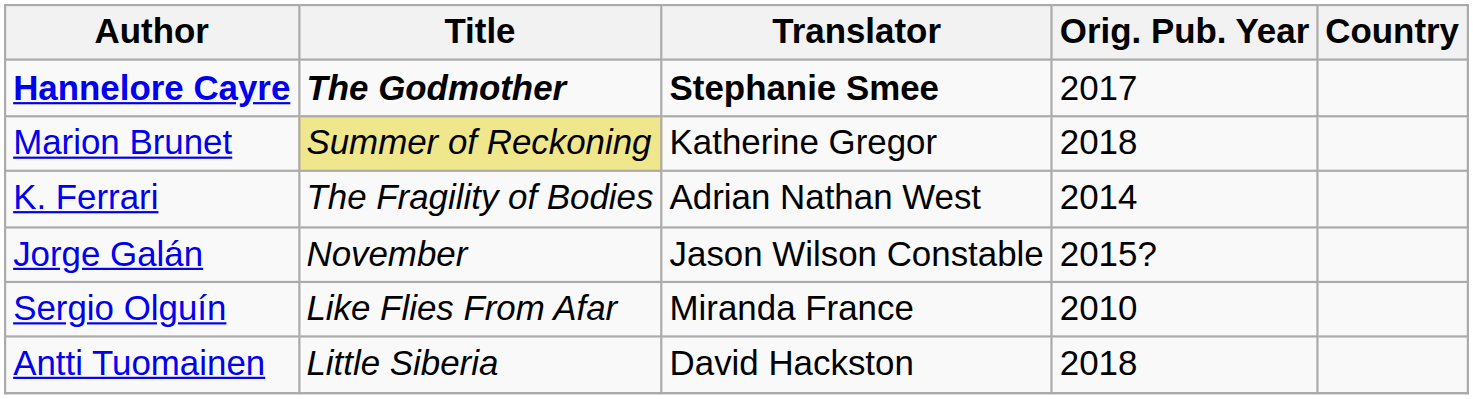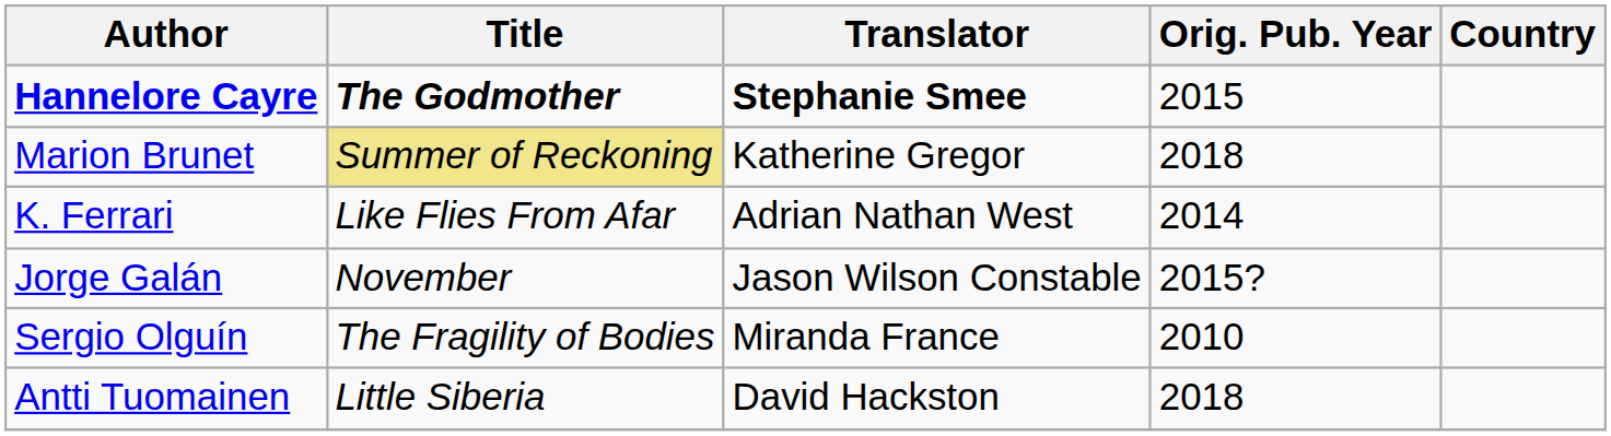Hannelore Cayre | Orig. Pub. Year: 2017 -> 2015
K. Ferrari | Title: The Fragility of Bodies -> Like Flies From Afar
Sergio Olguín | Title: Like Flies From Afar -> The Fragility of Bodies
